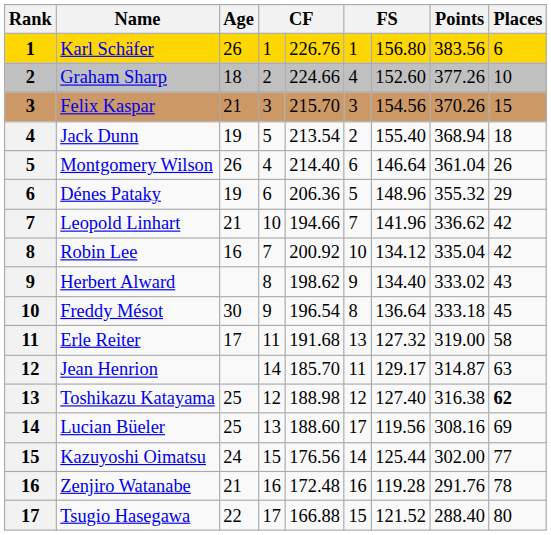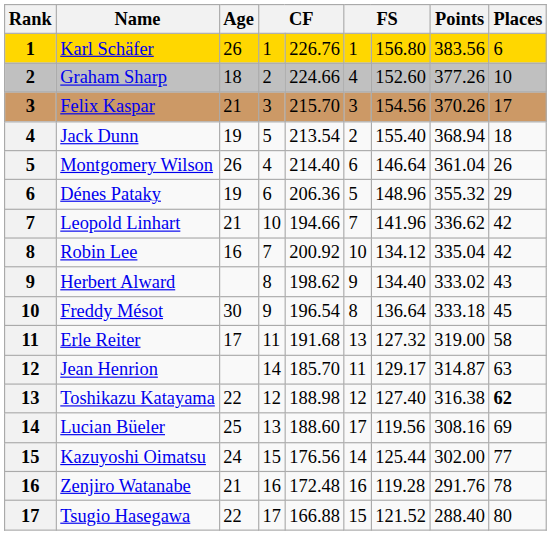Felix Kaspar | Places: 15 -> 17
Toshikazu Katayama | Age: 25 -> 22
